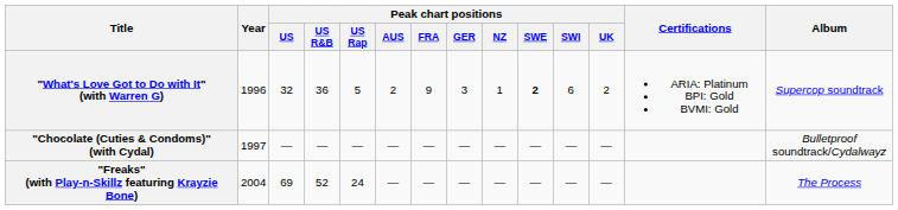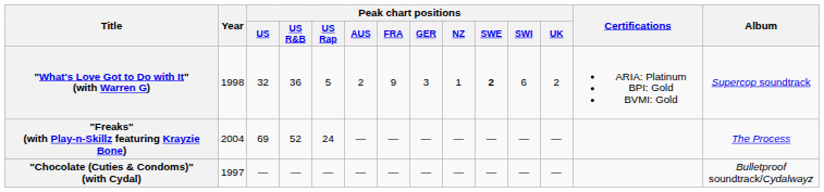"What's Love Got to Do with It" (with Warren G) | Year: 1996 -> 1998
rows swapped: "Chocolate (Cuties & Condoms)" (with Cydal) <-> "Freaks" (with Play-n-Skillz featuring Krayzie Bone)
